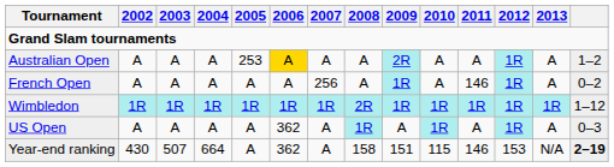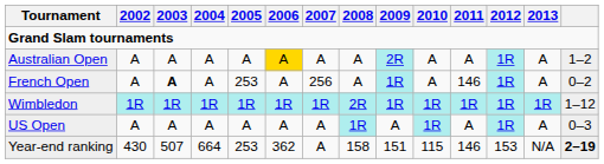Australian Open | 2005: 253 -> A
French Open | 2003: normal -> bold
French Open | 2005: A -> 253
US Open | 2006: 362 -> A
Year-end ranking | 2005: A -> 253
